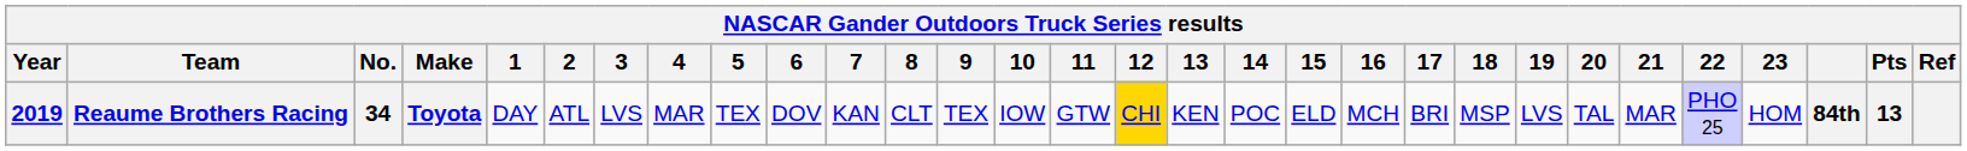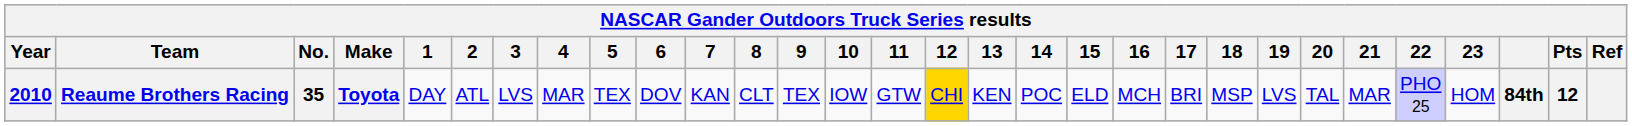Reaume Brothers Racing | Year: 2019 -> 2010
Reaume Brothers Racing | No.: 34 -> 35
Reaume Brothers Racing | Pts: 13 -> 12
